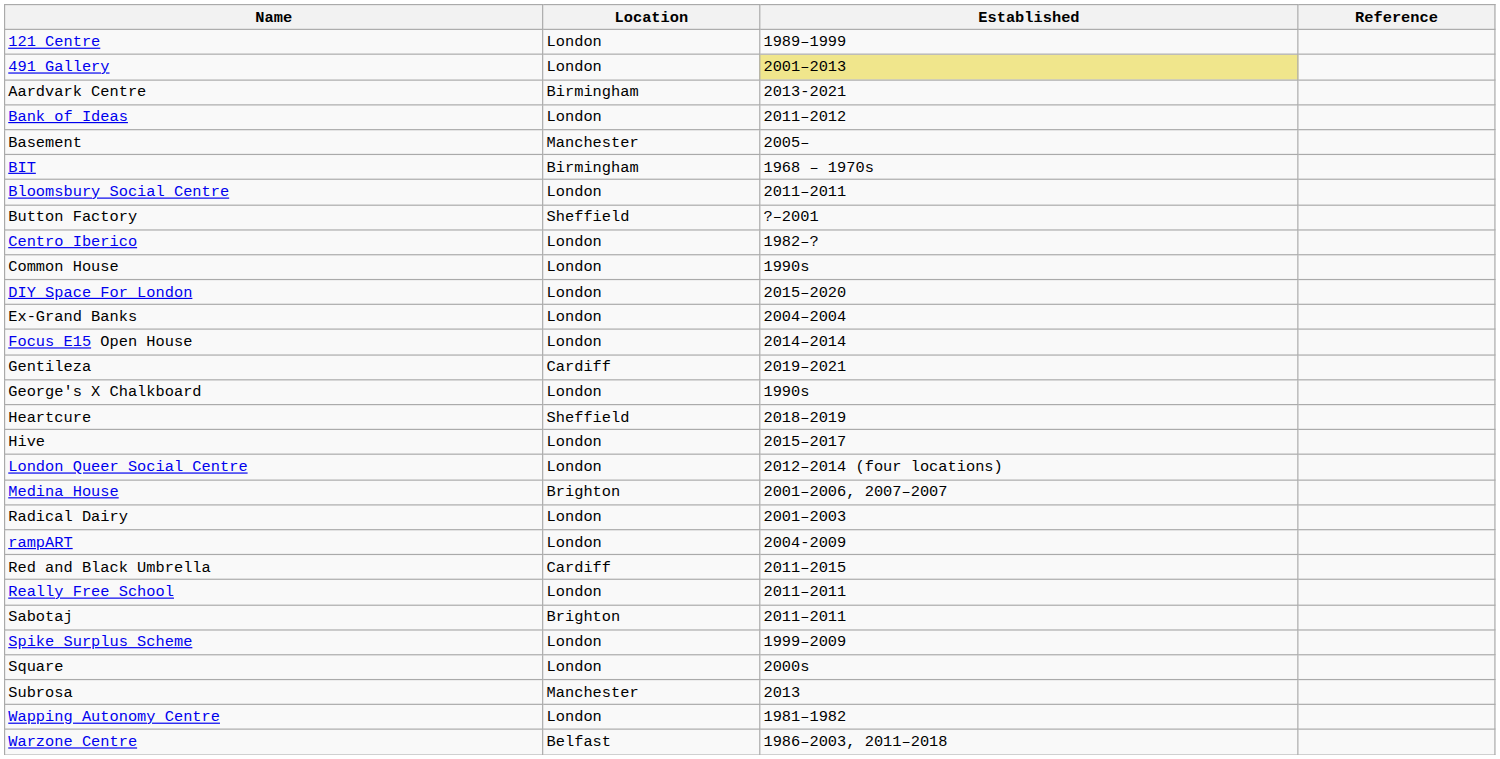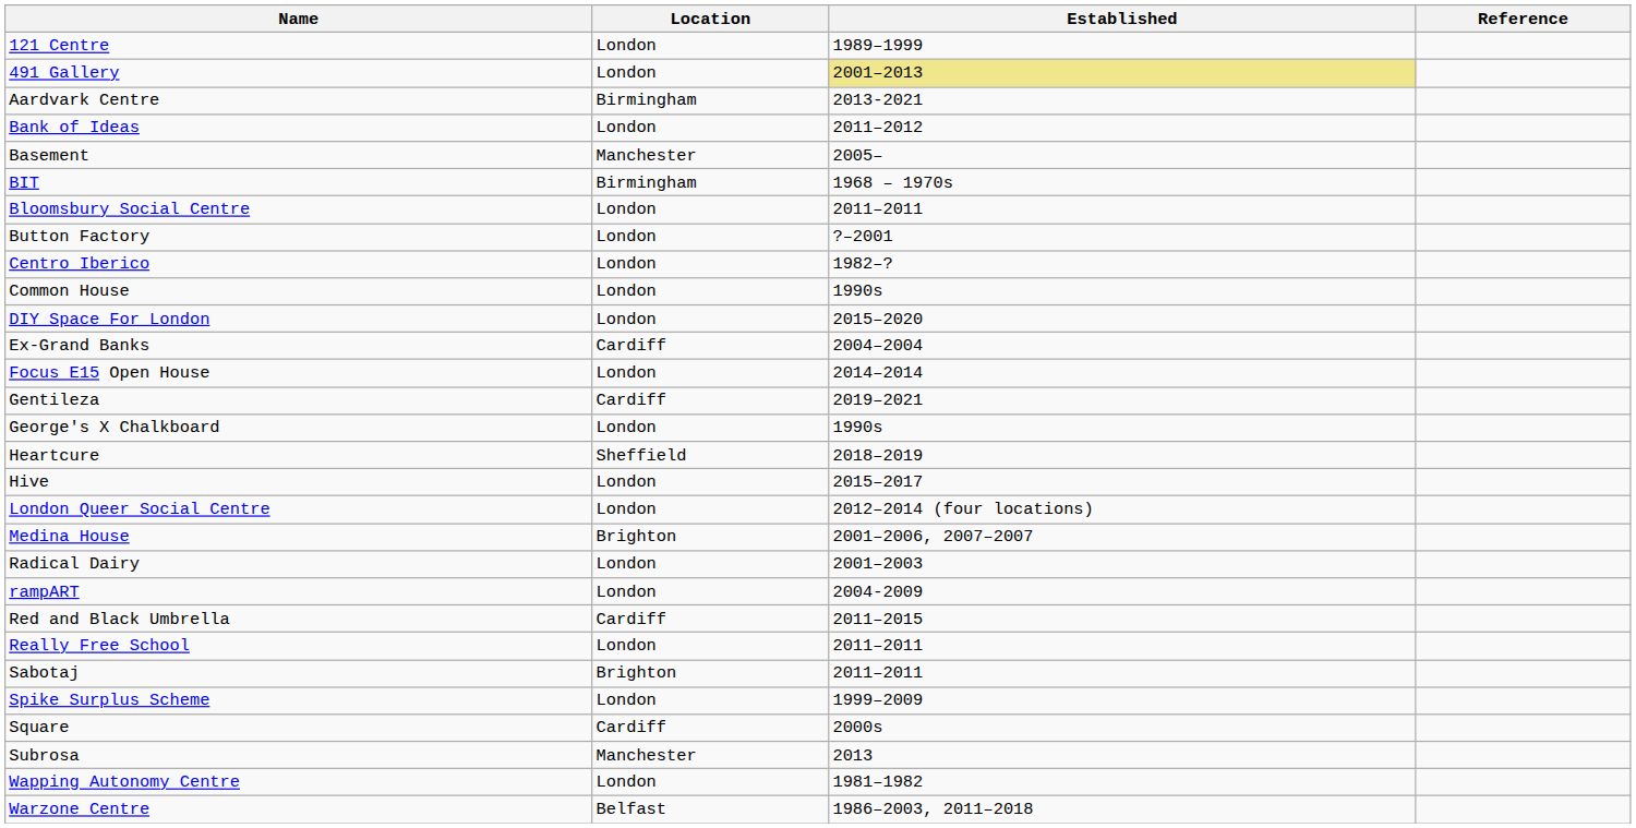Button Factory | Location: Sheffield -> London
Ex-Grand Banks | Location: London -> Cardiff
Square | Location: London -> Cardiff
